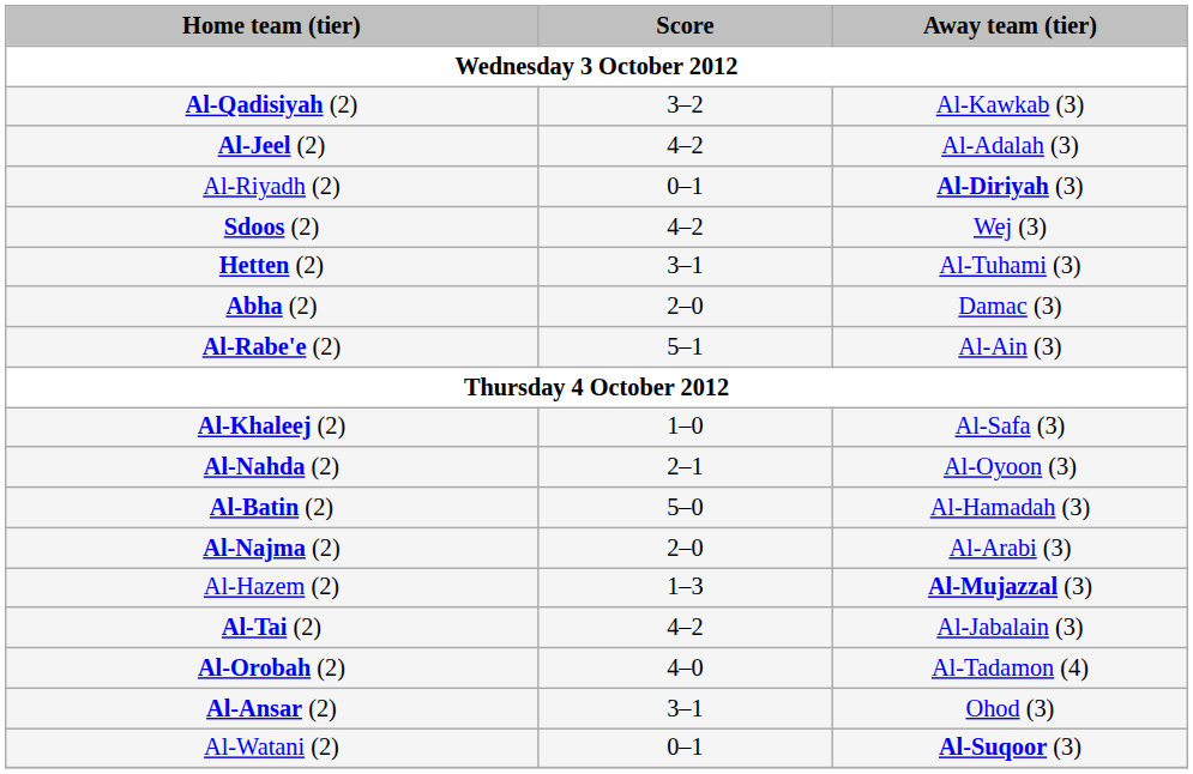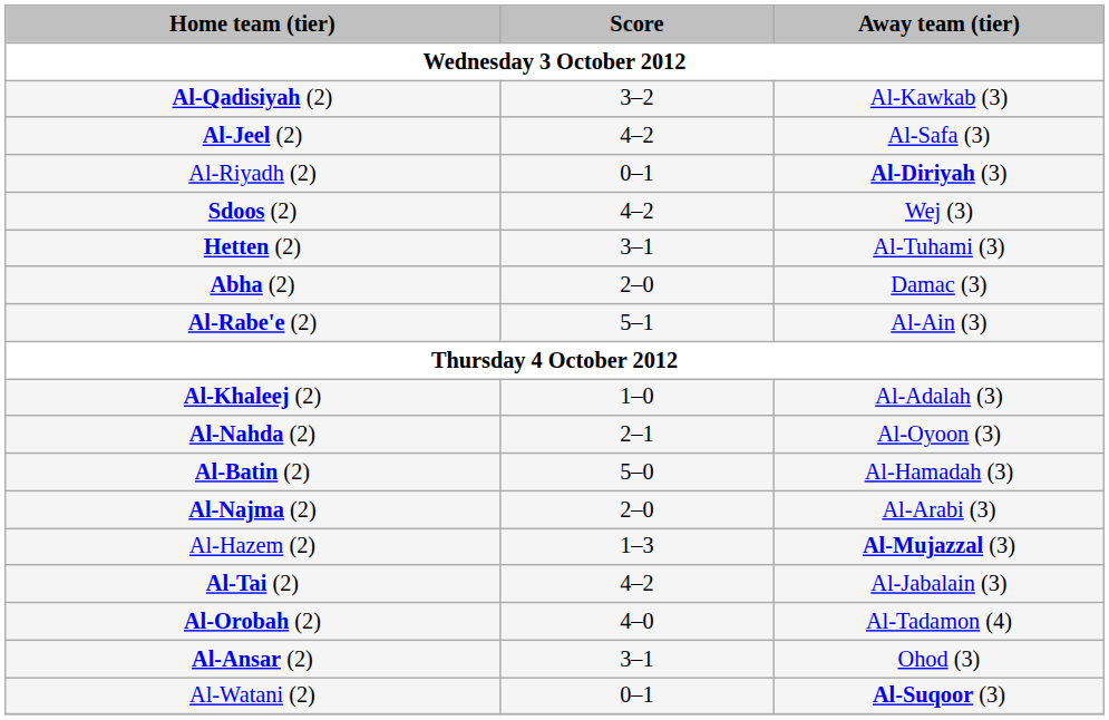Al-Jeel (2) | Away team (tier): Al-Adalah (3) -> Al-Safa (3)
Al-Khaleej (2) | Away team (tier): Al-Safa (3) -> Al-Adalah (3)
